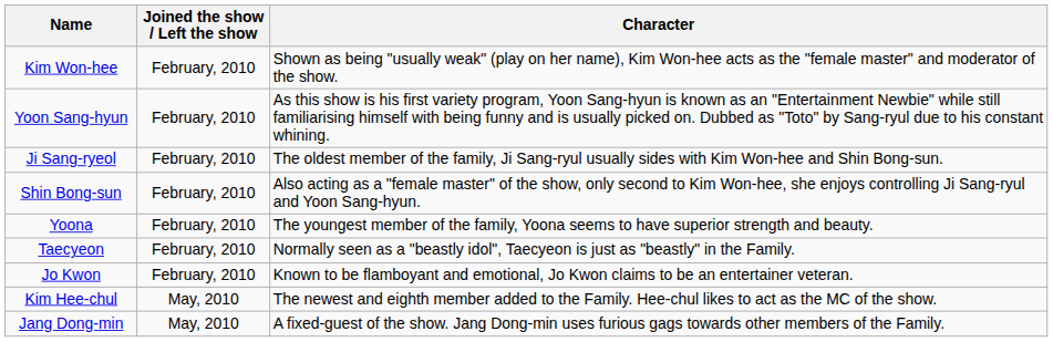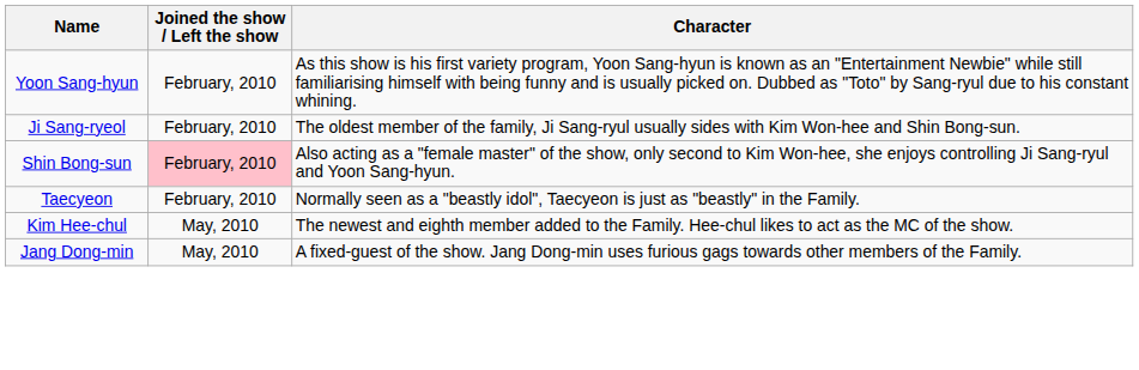- row: Kim Won-hee | February, 2010 | Shown as being "usually weak" (play on her name), Kim Won-hee acts as the "female master" and moderator of the show.
Shin Bong-sun | Joined the show / Left the show: no background -> pink background
- row: Yoona | February, 2010 | The youngest member of the family, Yoona seems to have superior strength and beauty.
- row: Jo Kwon | February, 2010 | Known to be flamboyant and emotional, Jo Kwon claims to be an entertainer veteran.
